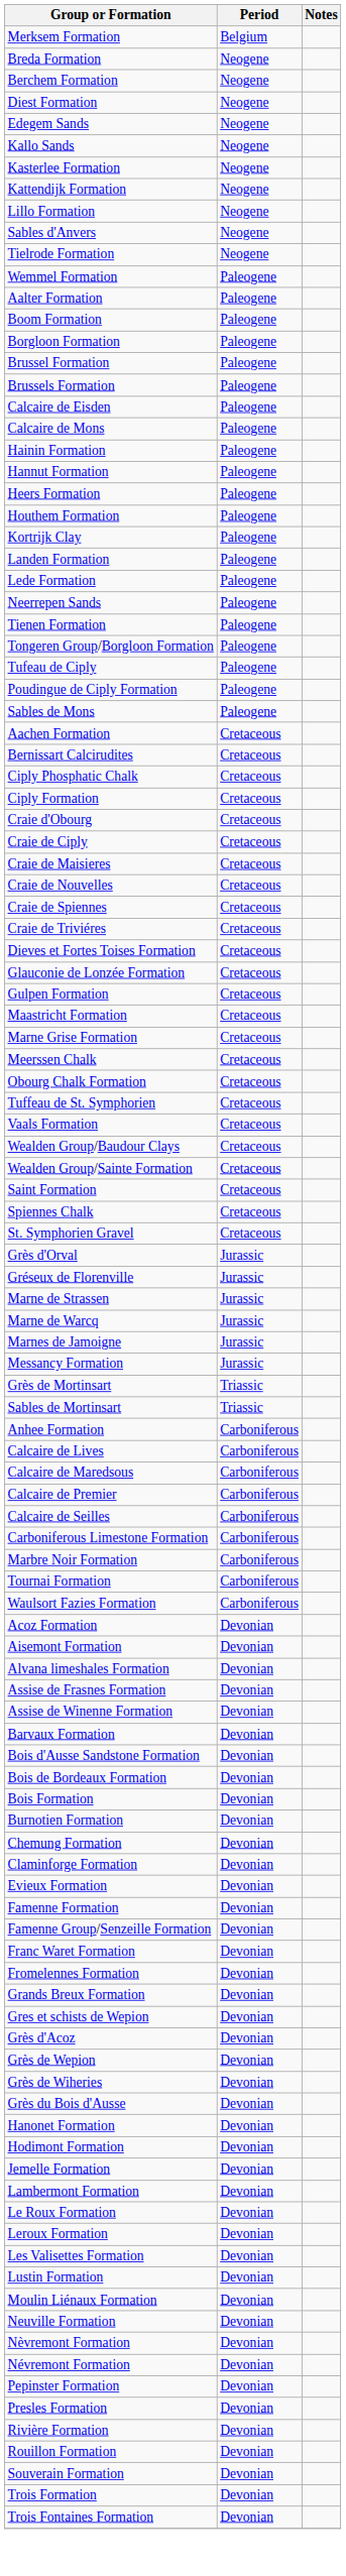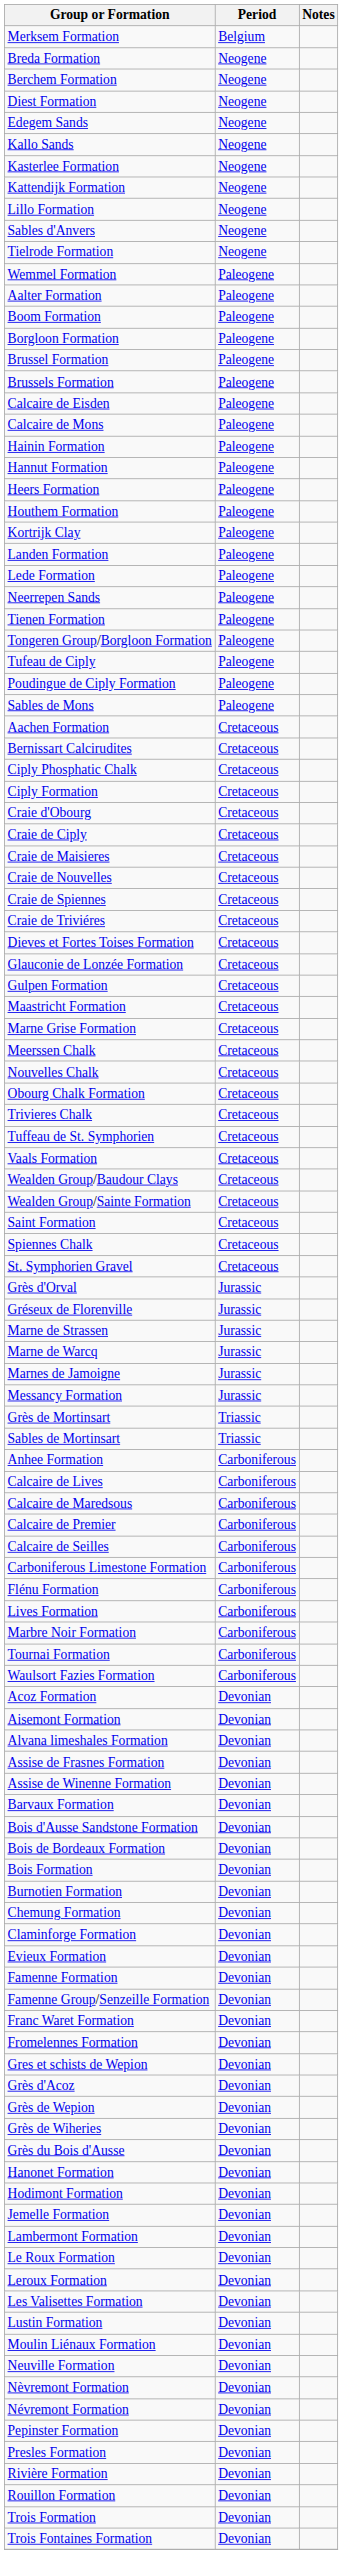+ row: Nouvelles Chalk | Cretaceous
+ row: Trivieres Chalk | Cretaceous
+ row: Flénu Formation | Carboniferous
+ row: Lives Formation | Carboniferous
- row: Grands Breux Formation | Devonian
- row: Souverain Formation | Devonian
